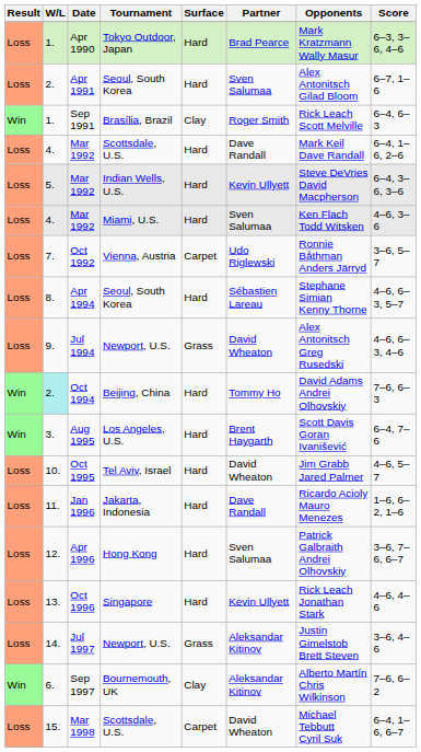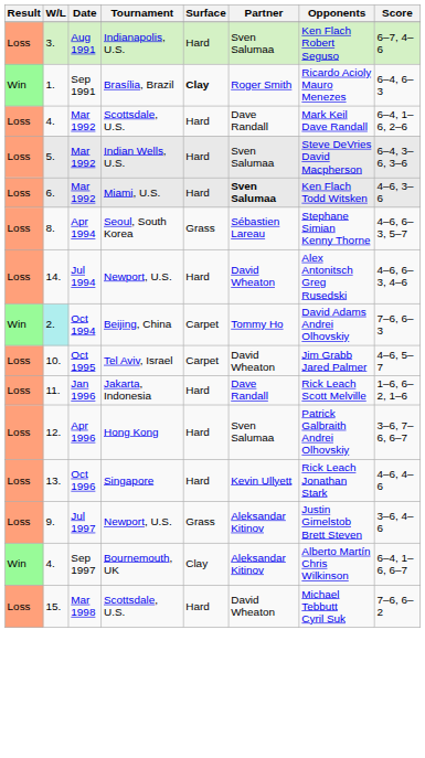- row: Loss | 1. | Apr 1990 | Tokyo Outdoor, Japan | Hard | Brad Pearce | Mark Kratzmann Wally Masur | 6–3, 3–6, 4–6
- row: Loss | 2. | Apr 1991 | Seoul, South Korea | Hard | Sven Salumaa | Alex Antonitsch Gilad Bloom | 6–7, 1–6
+ row: Loss | 3. | Aug 1991 | Indianapolis, U.S. | Hard | Sven Salumaa | Ken Flach Robert Seguso | 6–7, 4–6
Sep 1991 | Surface: normal -> bold
Sep 1991 | Opponents: Rick Leach Scott Melville -> Ricardo Acioly Mauro Menezes
Mar 1992 / Indian Wells, U.S. | Partner: Kevin Ullyett -> Sven Salumaa
Mar 1992 / Miami, U.S. | W/L: 4. -> 6.
Mar 1992 / Miami, U.S. | Partner: normal -> bold
- row: Loss | 7. | Oct 1992 | Vienna, Austria | Carpet | Udo Riglewski | Ronnie Båthman Anders Järryd | 3–6, 5–7
Apr 1994 | Surface: Hard -> Grass
Jul 1994 | W/L: 9. -> 14.
Jul 1994 | Surface: Grass -> Hard
Oct 1994 | Surface: Hard -> Carpet
- row: Win | 3. | Aug 1995 | Los Angeles, U.S. | Hard | Brent Haygarth | Scott Davis Goran Ivanišević | 6–4, 7–6
Oct 1995 | Surface: Hard -> Carpet
Jan 1996 | Opponents: Ricardo Acioly Mauro Menezes -> Rick Leach Scott Melville
Jul 1997 | W/L: 14. -> 9.
Sep 1997 | W/L: 6. -> 4.
Sep 1997 | Score: 7–6, 6–2 -> 6–4, 1–6, 6–7
Mar 1998 | Surface: Carpet -> Hard
Mar 1998 | Score: 6–4, 1–6, 6–7 -> 7–6, 6–2
